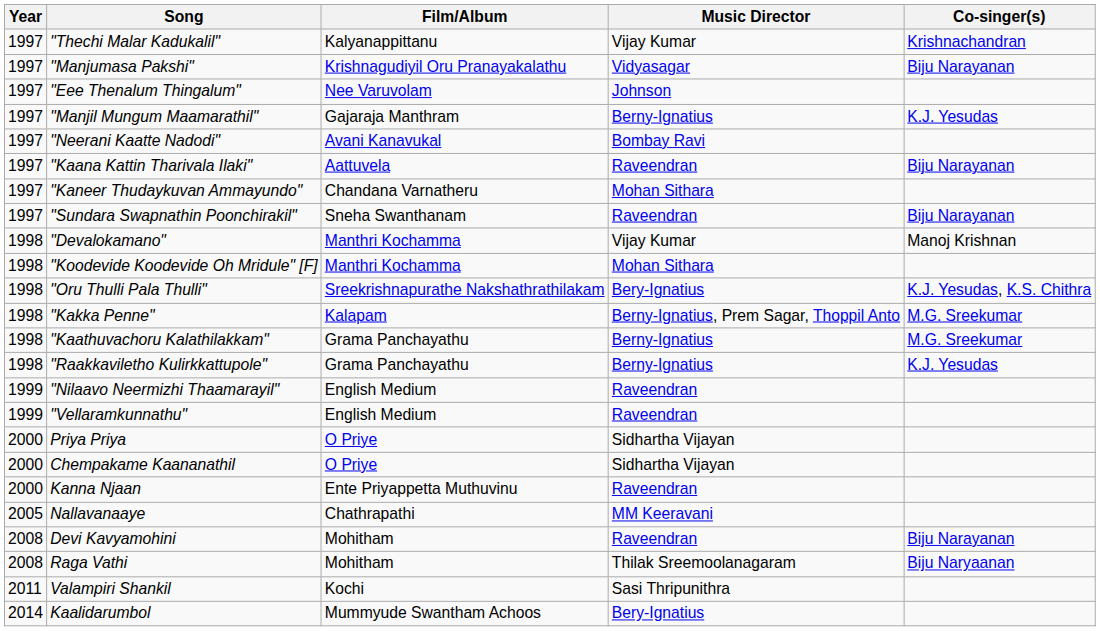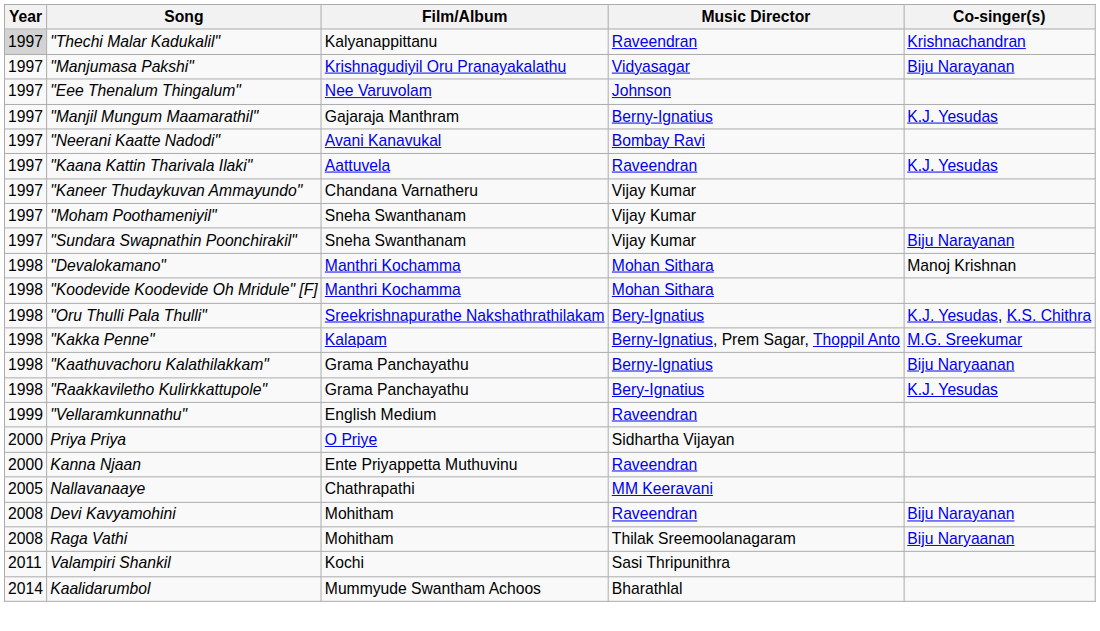"Thechi Malar Kadukalil" | Year: no background -> lightgrey background
"Thechi Malar Kadukalil" | Music Director: Vijay Kumar -> Raveendran
"Kaana Kattin Tharivala Ilaki" | Co-singer(s): Biju Narayanan -> K.J. Yesudas
"Kaneer Thudaykuvan Ammayundo" | Music Director: Mohan Sithara -> Vijay Kumar
+ row: 1997 | "Moham Poothameniyil" | Sneha Swanthanam | Vijay Kumar
"Sundara Swapnathin Poonchirakil" | Music Director: Raveendran -> Vijay Kumar
"Devalokamano" | Music Director: Vijay Kumar -> Mohan Sithara
"Kaathuvachoru Kalathilakkam" | Co-singer(s): M.G. Sreekumar -> Biju Naryaanan
"Raakkaviletho Kulirkkattupole" | Music Director: Berny-Ignatius -> Bery-Ignatius
- row: 1999 | "Nilaavo Neermizhi Thaamarayil" | English Medium | Raveendran
- row: 2000 | Chempakame Kaananathil | O Priye | Sidhartha Vijayan
Kaalidarumbol | Music Director: Bery-Ignatius -> Bharathlal
